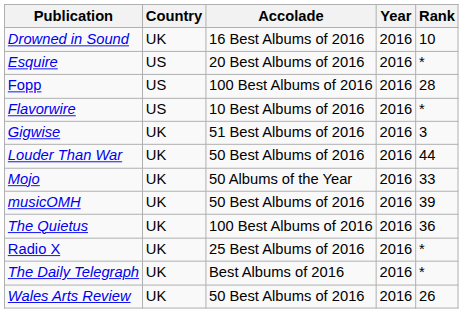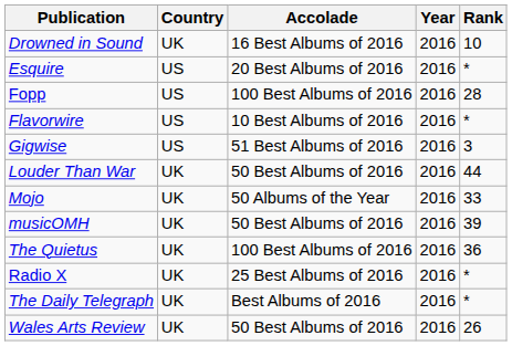Gigwise | Country: UK -> US
